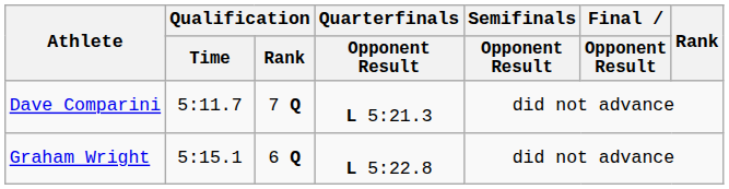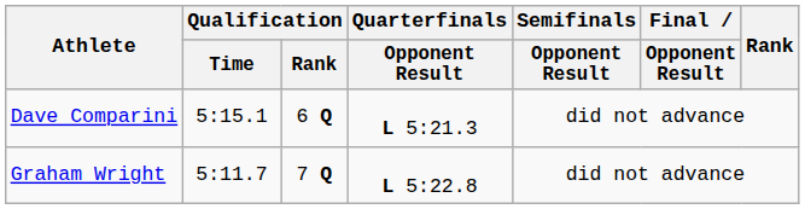Dave Comparini | Qualification / Time: 5:11.7 -> 5:15.1
Dave Comparini | Qualification / Rank: 7 Q -> 6 Q
Graham Wright | Qualification / Time: 5:15.1 -> 5:11.7
Graham Wright | Qualification / Rank: 6 Q -> 7 Q
